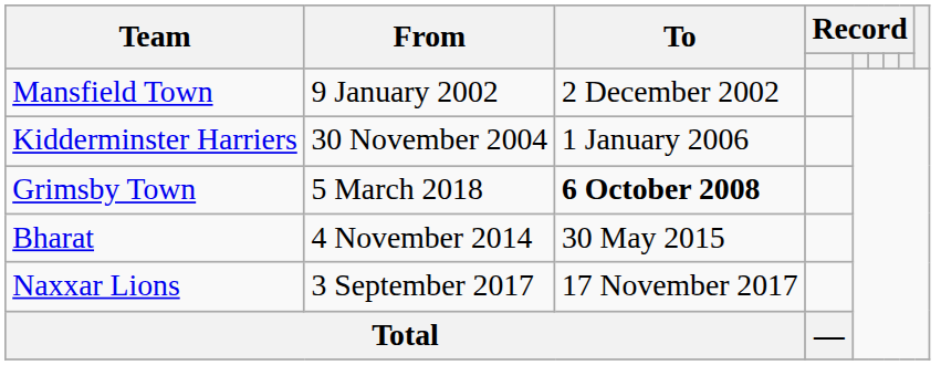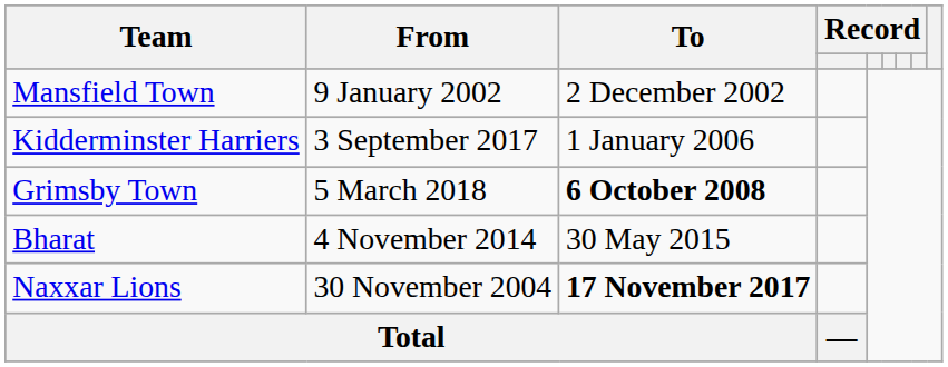Kidderminster Harriers | From: 30 November 2004 -> 3 September 2017
Naxxar Lions | From: 3 September 2017 -> 30 November 2004
Naxxar Lions | To: normal -> bold
